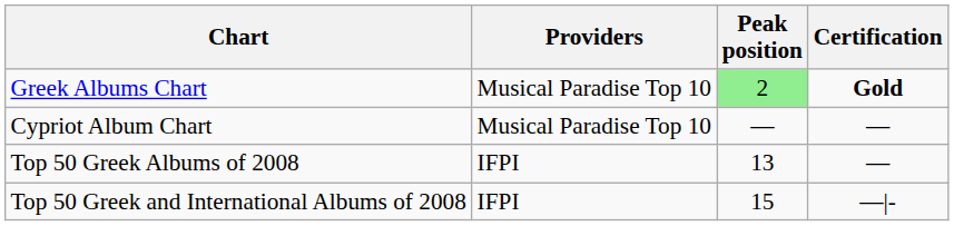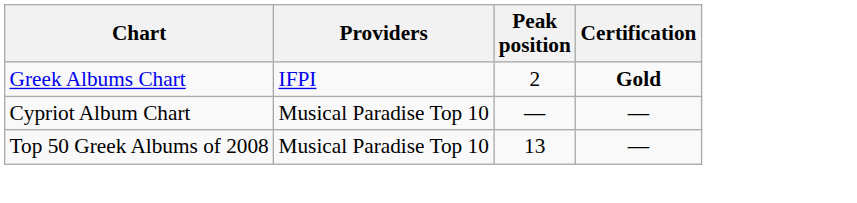Greek Albums Chart | Providers: Musical Paradise Top 10 -> IFPI
Greek Albums Chart | Peak position: lightgreen background -> no background
Top 50 Greek Albums of 2008 | Providers: IFPI -> Musical Paradise Top 10
- row: Top 50 Greek and International Albums of 2008 | IFPI | 15 | —|-
